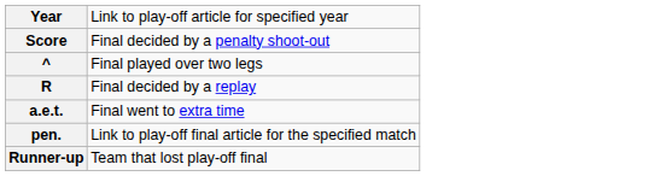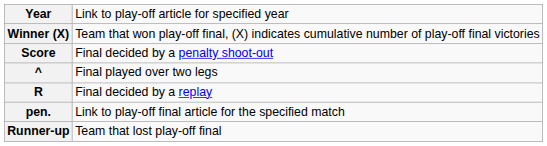+ row: Winner (X) | Team that won play-off final, (X) indicates cumulative number of play-off final victories
- row: a.e.t. | Final went to extra time
